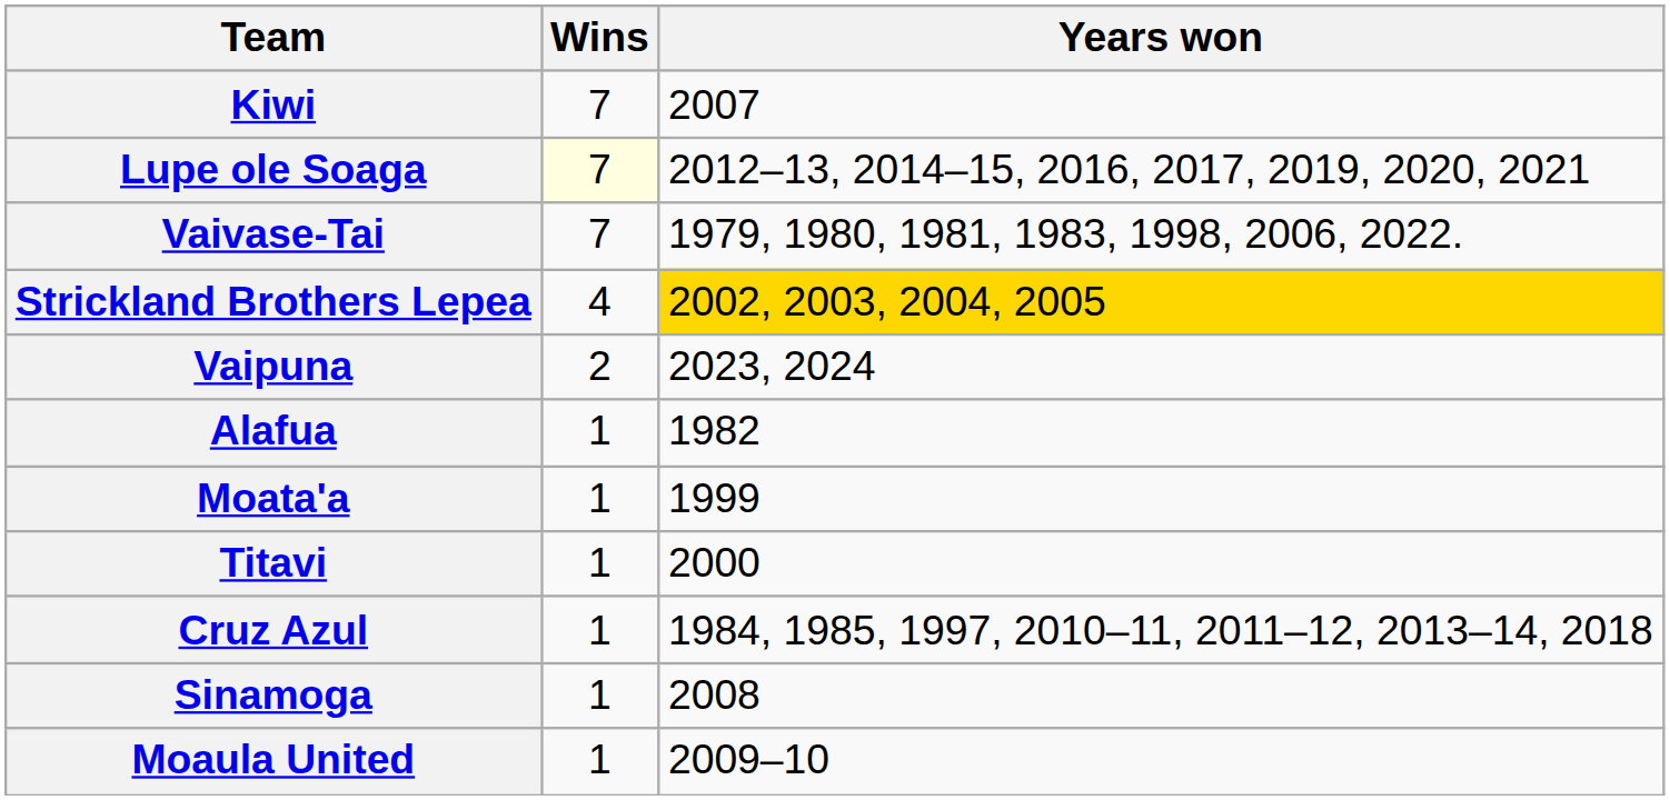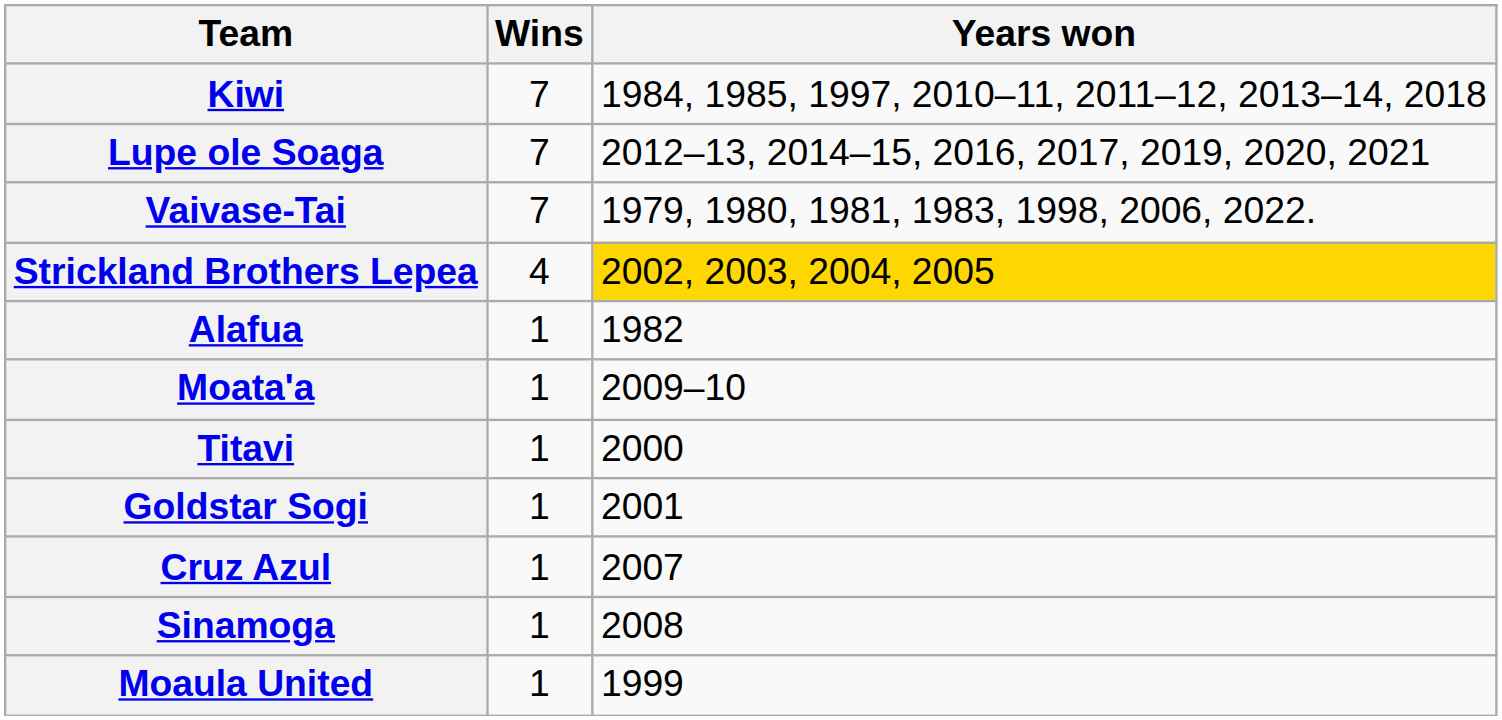Kiwi | Years won: 2007 -> 1984, 1985, 1997, 2010–11, 2011–12, 2013–14, 2018
Lupe ole Soaga | Wins: lightyellow background -> no background
- row: Vaipuna | 2 | 2023, 2024
Moata'a | Years won: 1999 -> 2009–10
+ row: Goldstar Sogi | 1 | 2001
Cruz Azul | Years won: 1984, 1985, 1997, 2010–11, 2011–12, 2013–14, 2018 -> 2007
Moaula United | Years won: 2009–10 -> 1999
